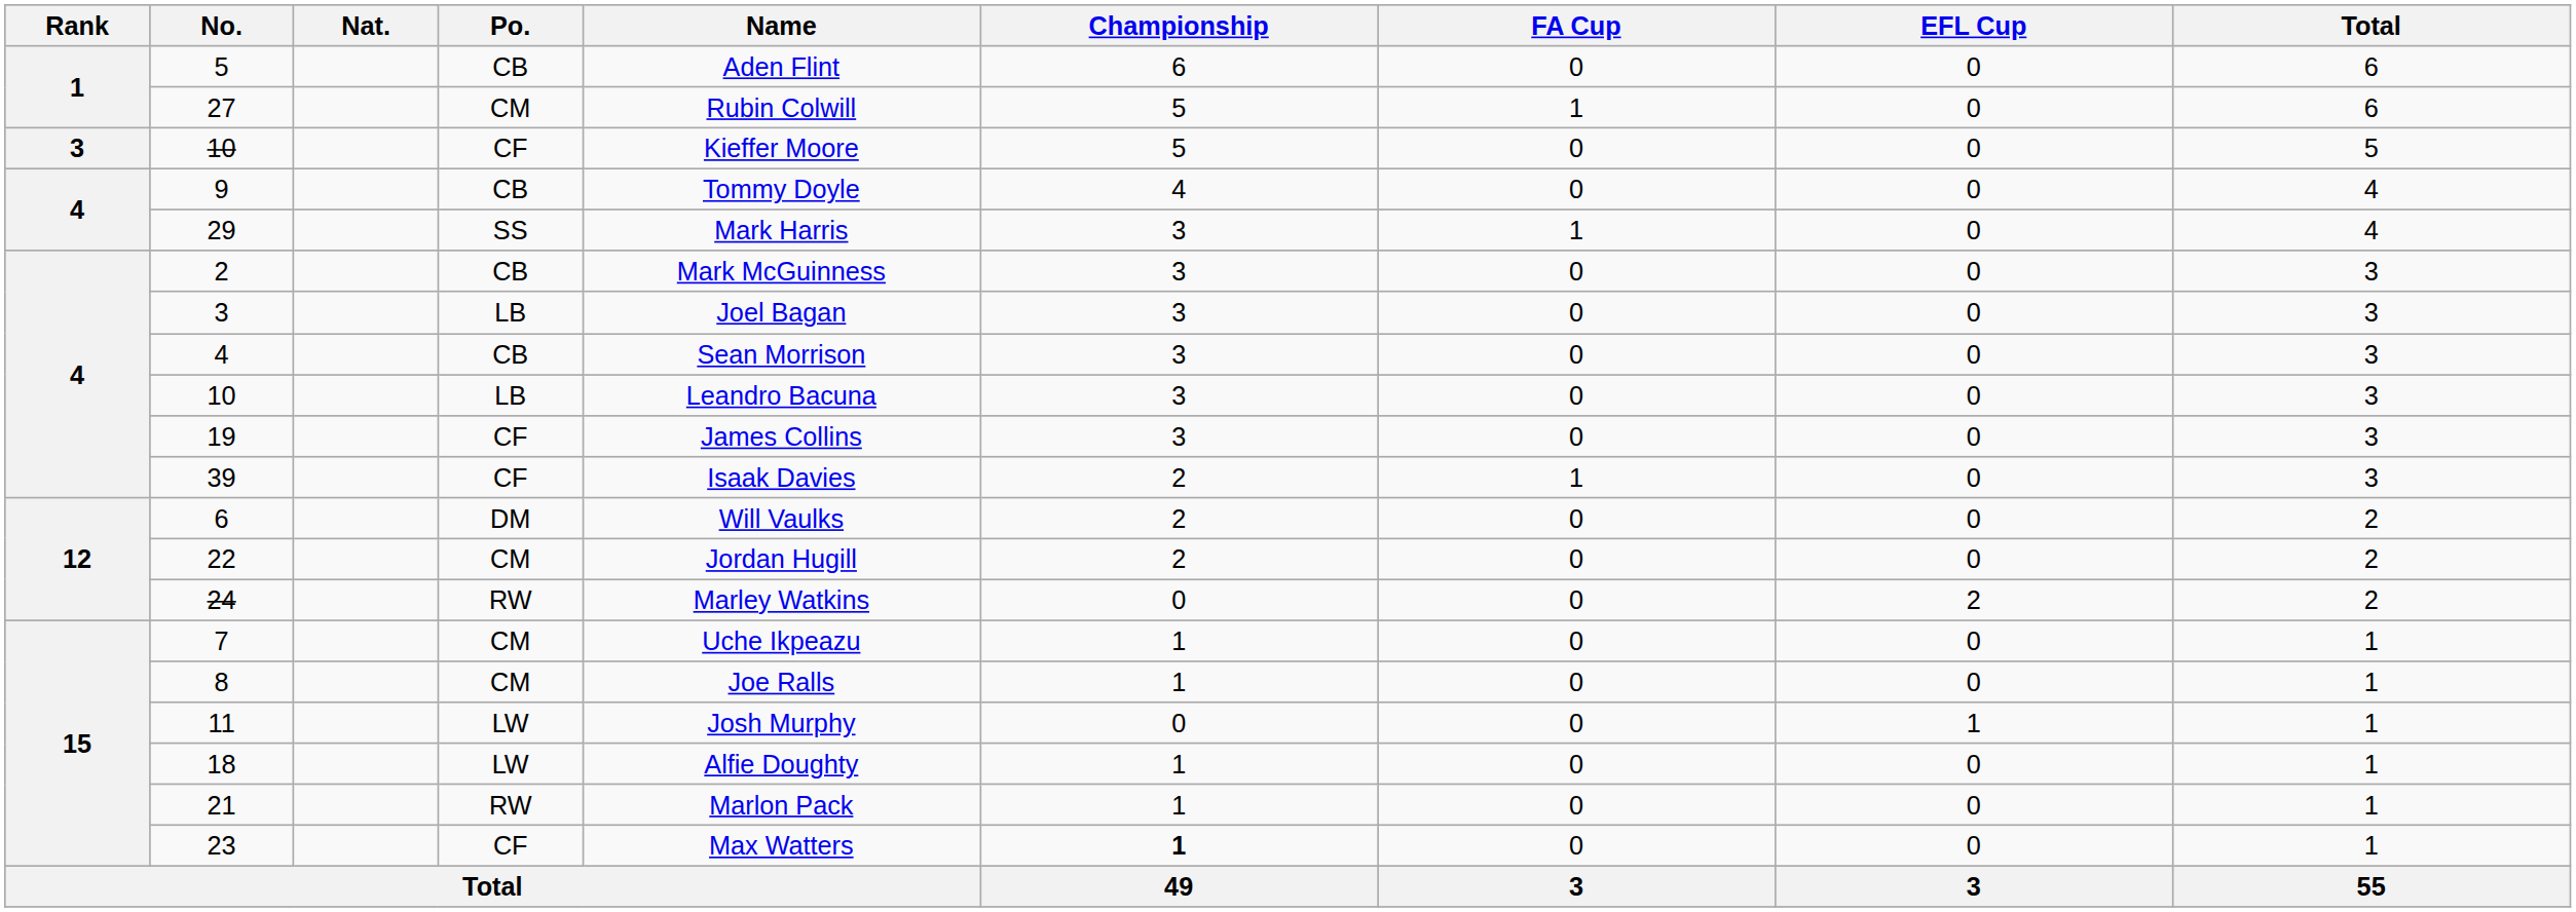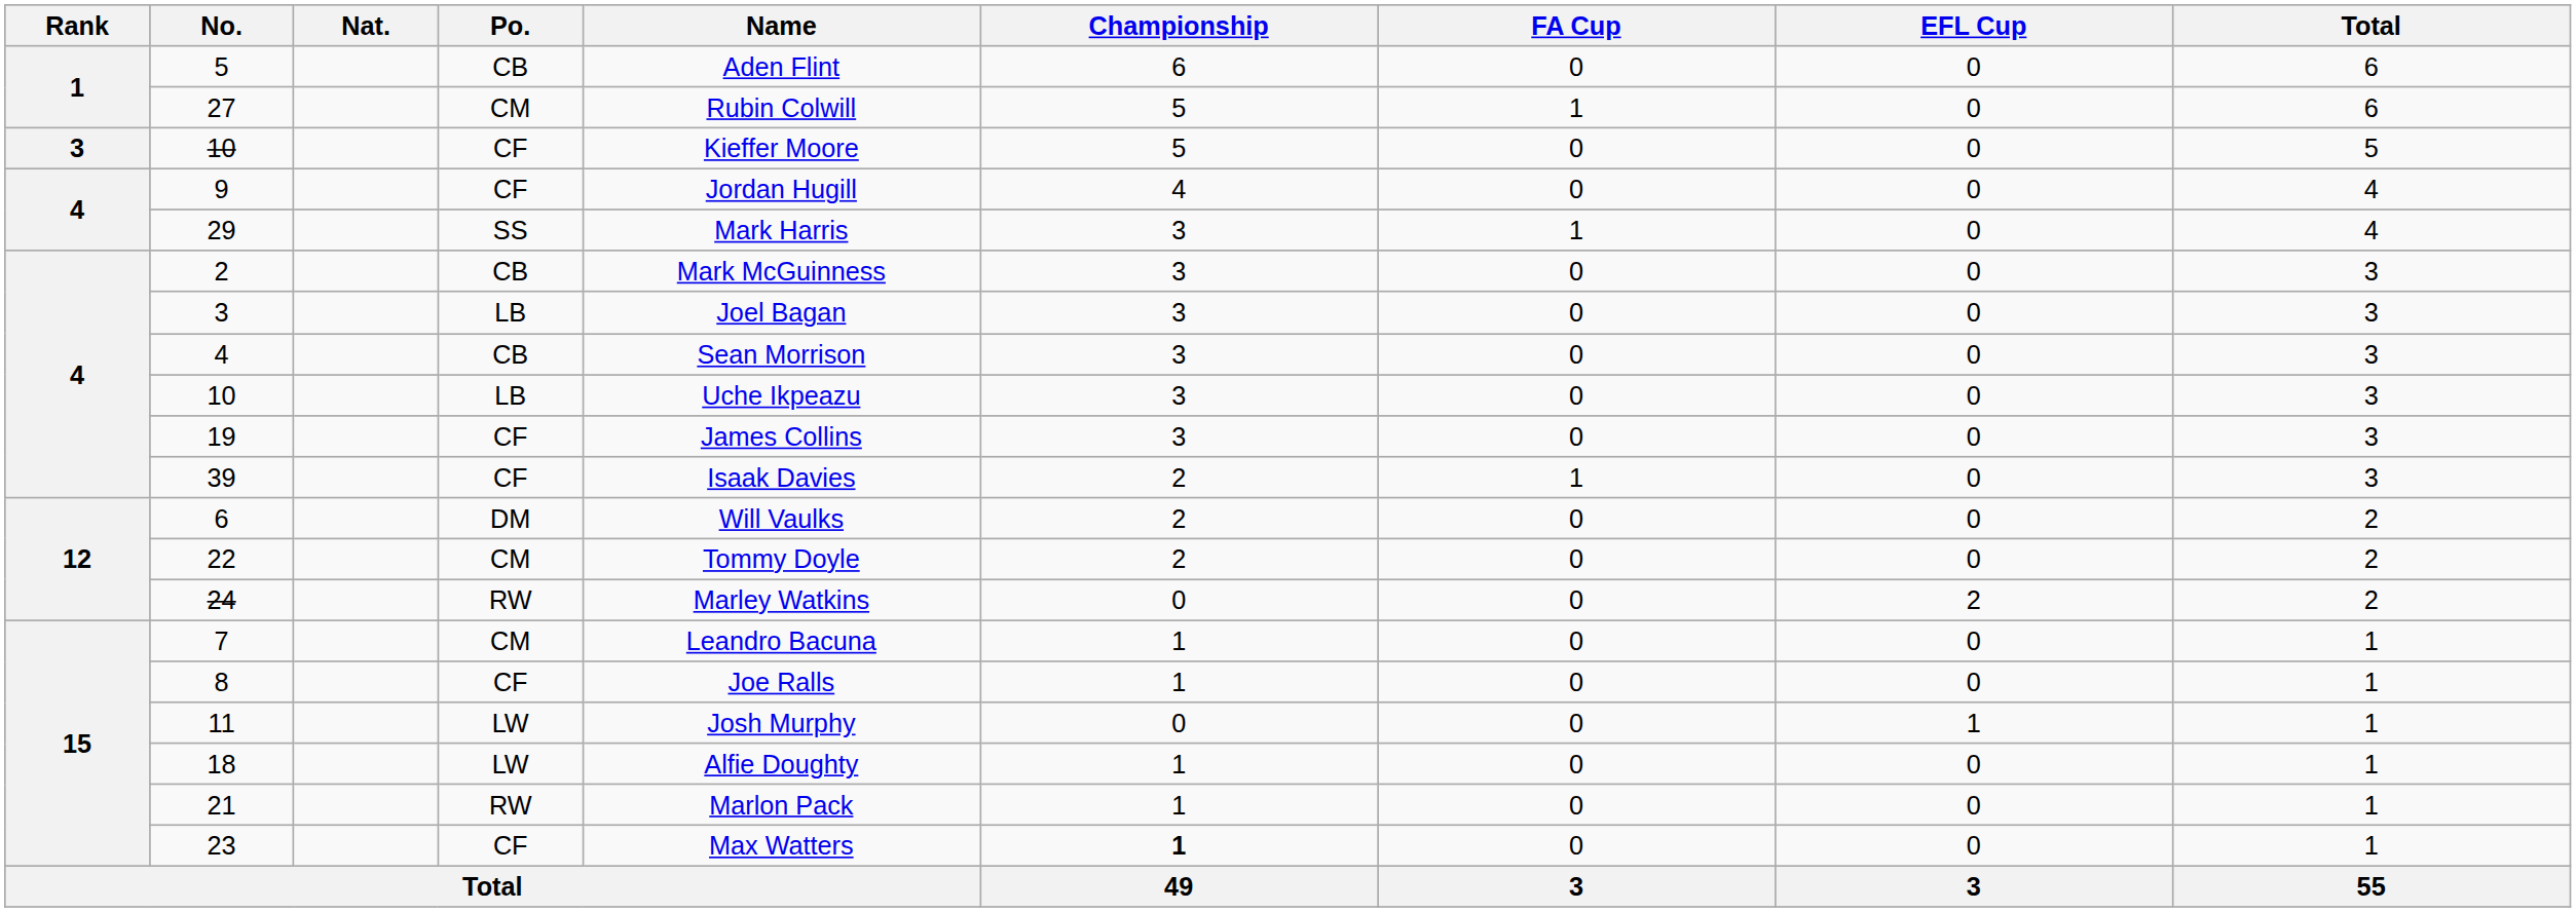9 | Po.: CB -> CF
9 | Name: Tommy Doyle -> Jordan Hugill
4 / 10 | Name: Leandro Bacuna -> Uche Ikpeazu
22 | Name: Jordan Hugill -> Tommy Doyle
7 | Name: Uche Ikpeazu -> Leandro Bacuna
8 | Po.: CM -> CF
